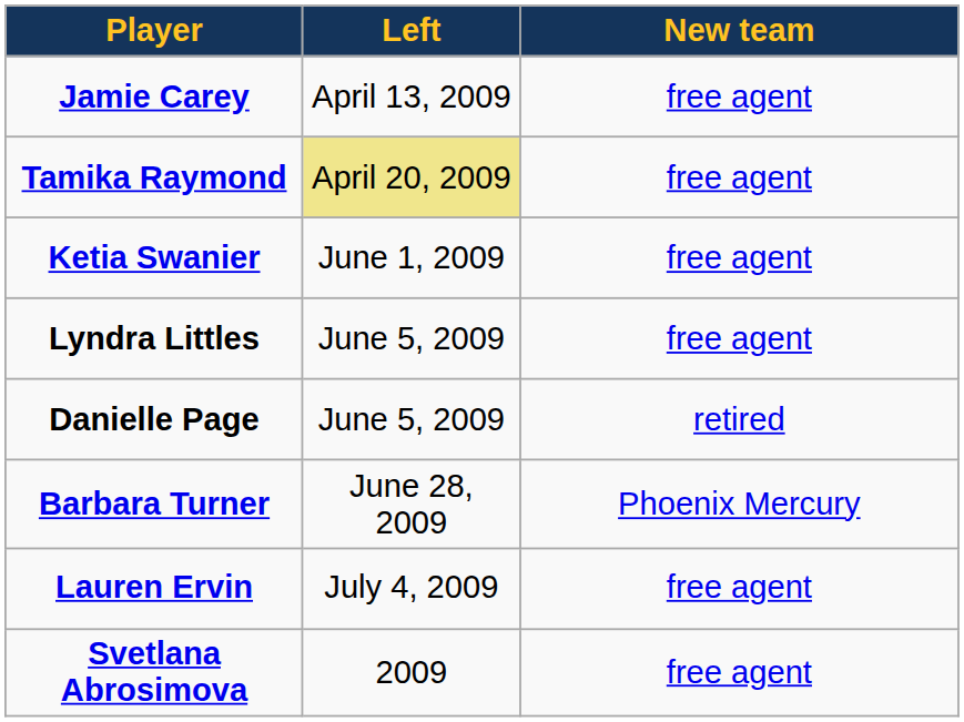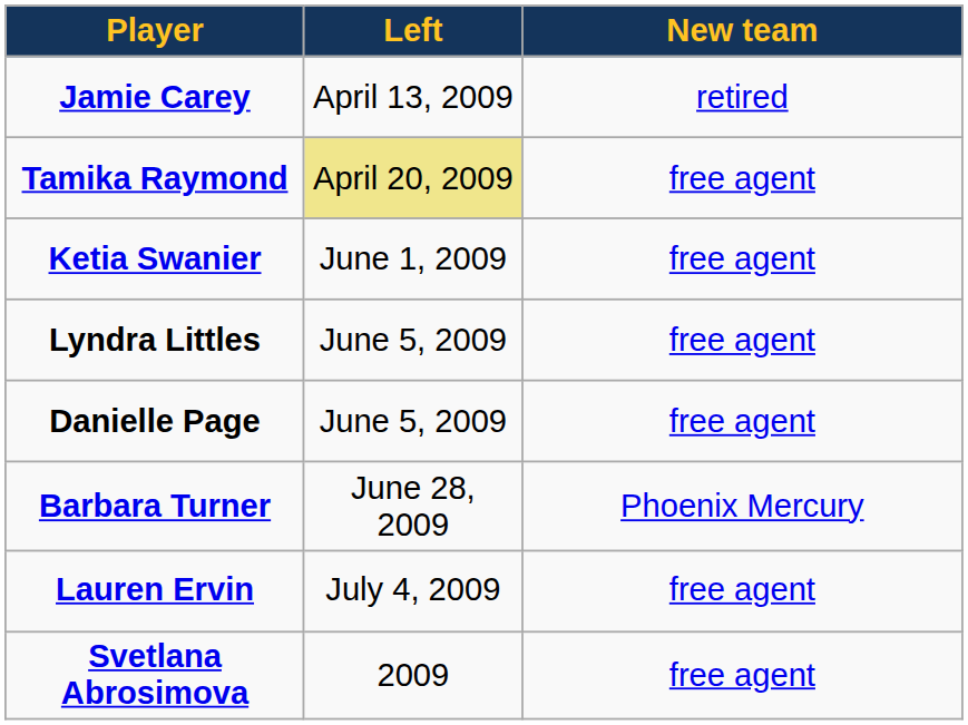Jamie Carey | New team: free agent -> retired
Danielle Page | New team: retired -> free agent
